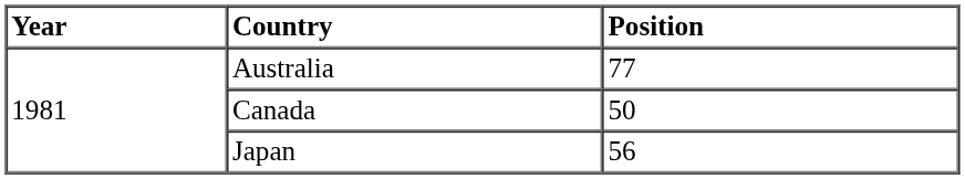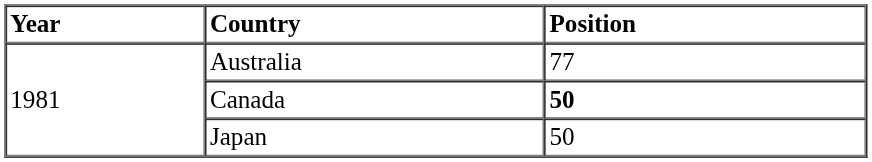Canada | Position: normal -> bold
Japan | Position: 56 -> 50
